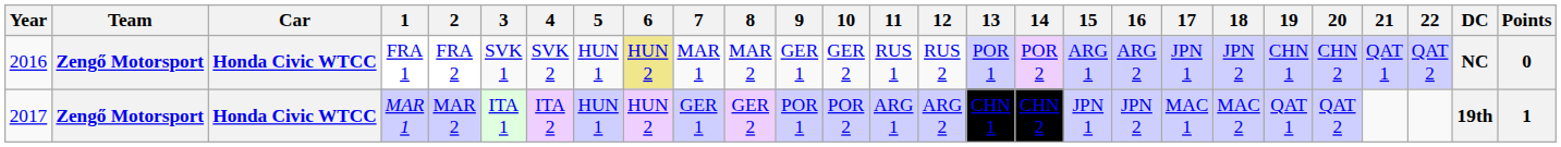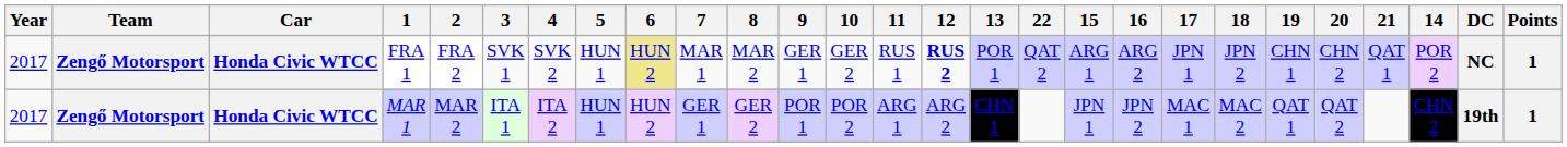columns swapped: 14 <-> 22
FRA 1 | Year: 2016 -> 2017
FRA 1 | 12: normal -> bold
FRA 1 | Points: 0 -> 1
